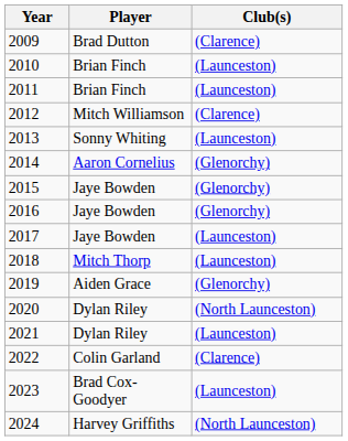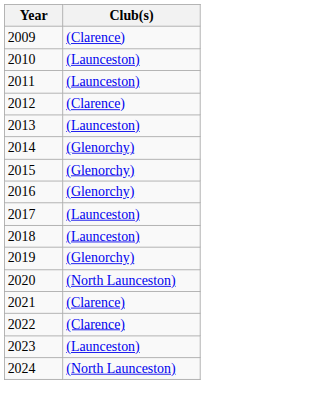- column: Player | Brad Dutton | Brian Finch | Brian Finch | Mitch Williamson | Sonny Whiting | Aaron Cornelius | Jaye Bowden | Jaye Bowden | Jaye Bowden | Mitch Thorp | Aiden Grace | Dylan Riley | Dylan Riley | Colin Garland | Brad Cox-Goodyer | Harvey Griffiths
2021 | Club(s): (Launceston) -> (Clarence)
